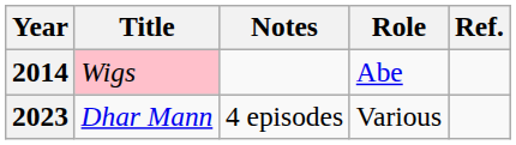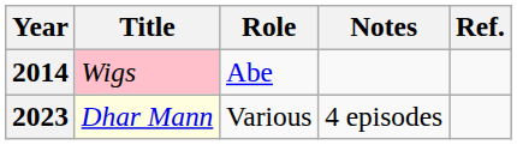columns swapped: Role <-> Notes
2023 | Title: no background -> lightyellow background
